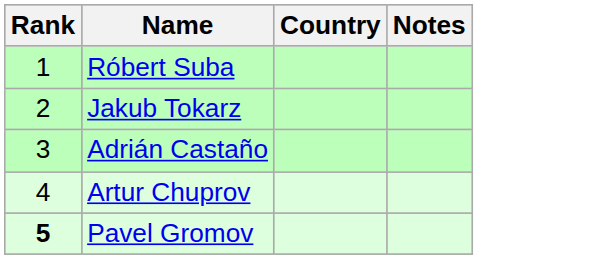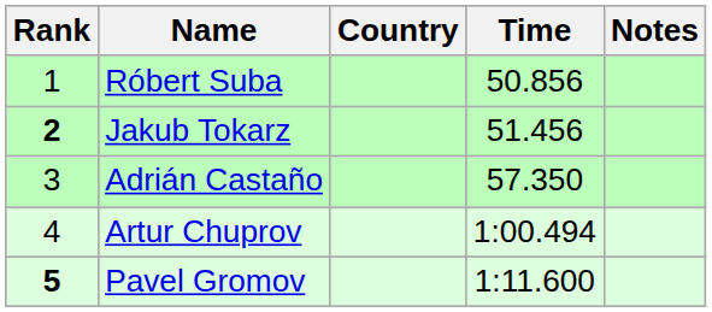+ column: Time | 50.856 | 51.456 | 57.350 | 1:00.494 | 1:11.600
Jakub Tokarz | Rank: normal -> bold
